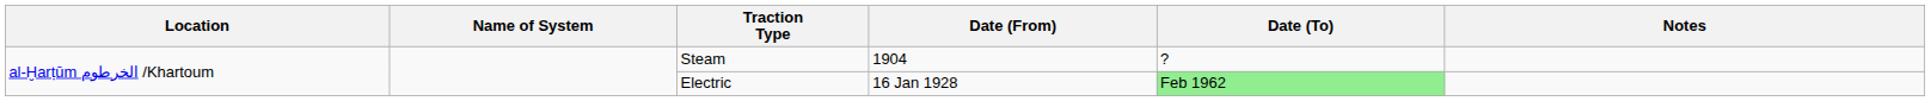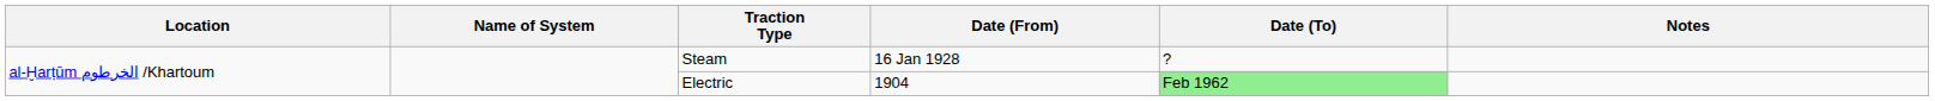Steam | Date (From): 1904 -> 16 Jan 1928
Electric | Date (From): 16 Jan 1928 -> 1904
